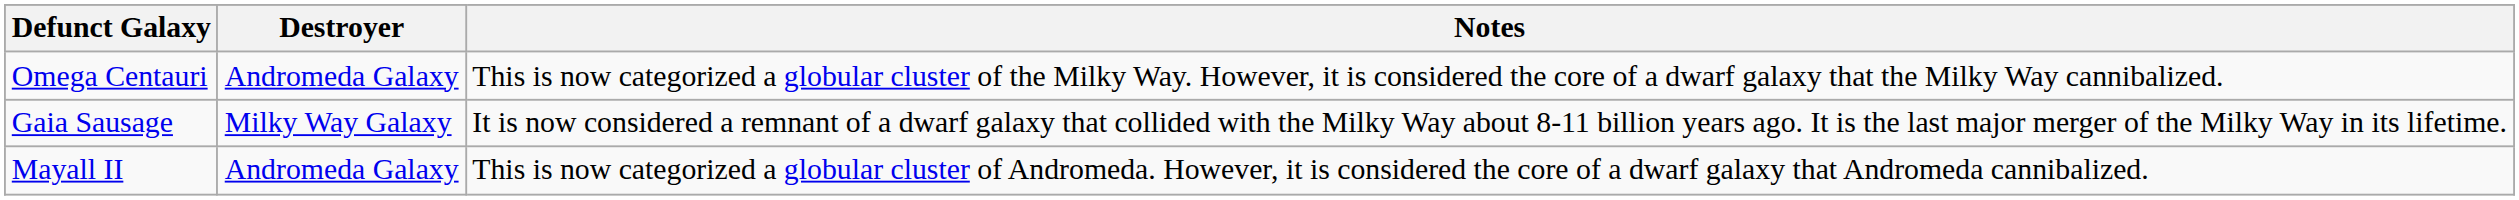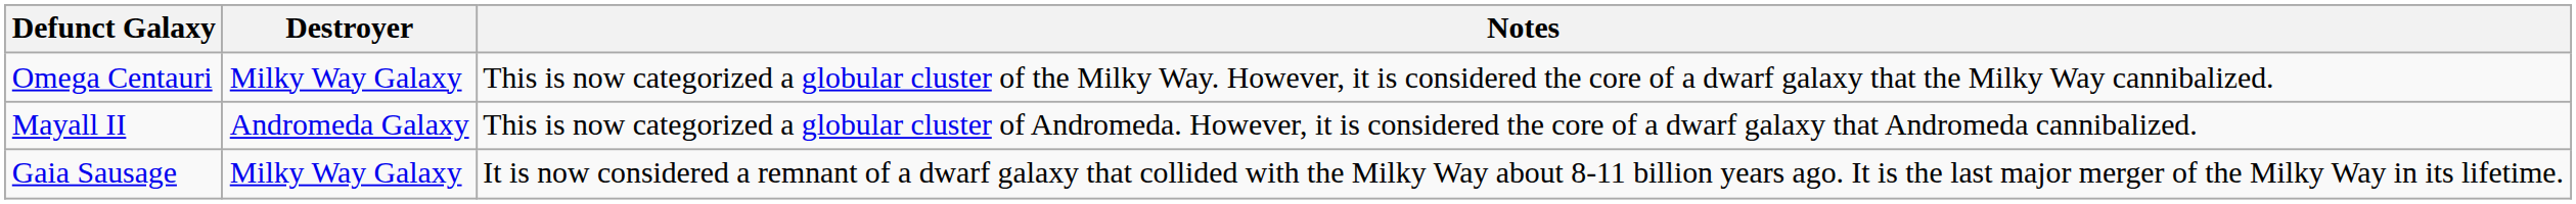Omega Centauri | Destroyer: Andromeda Galaxy -> Milky Way Galaxy
rows swapped: Mayall II <-> Gaia Sausage
